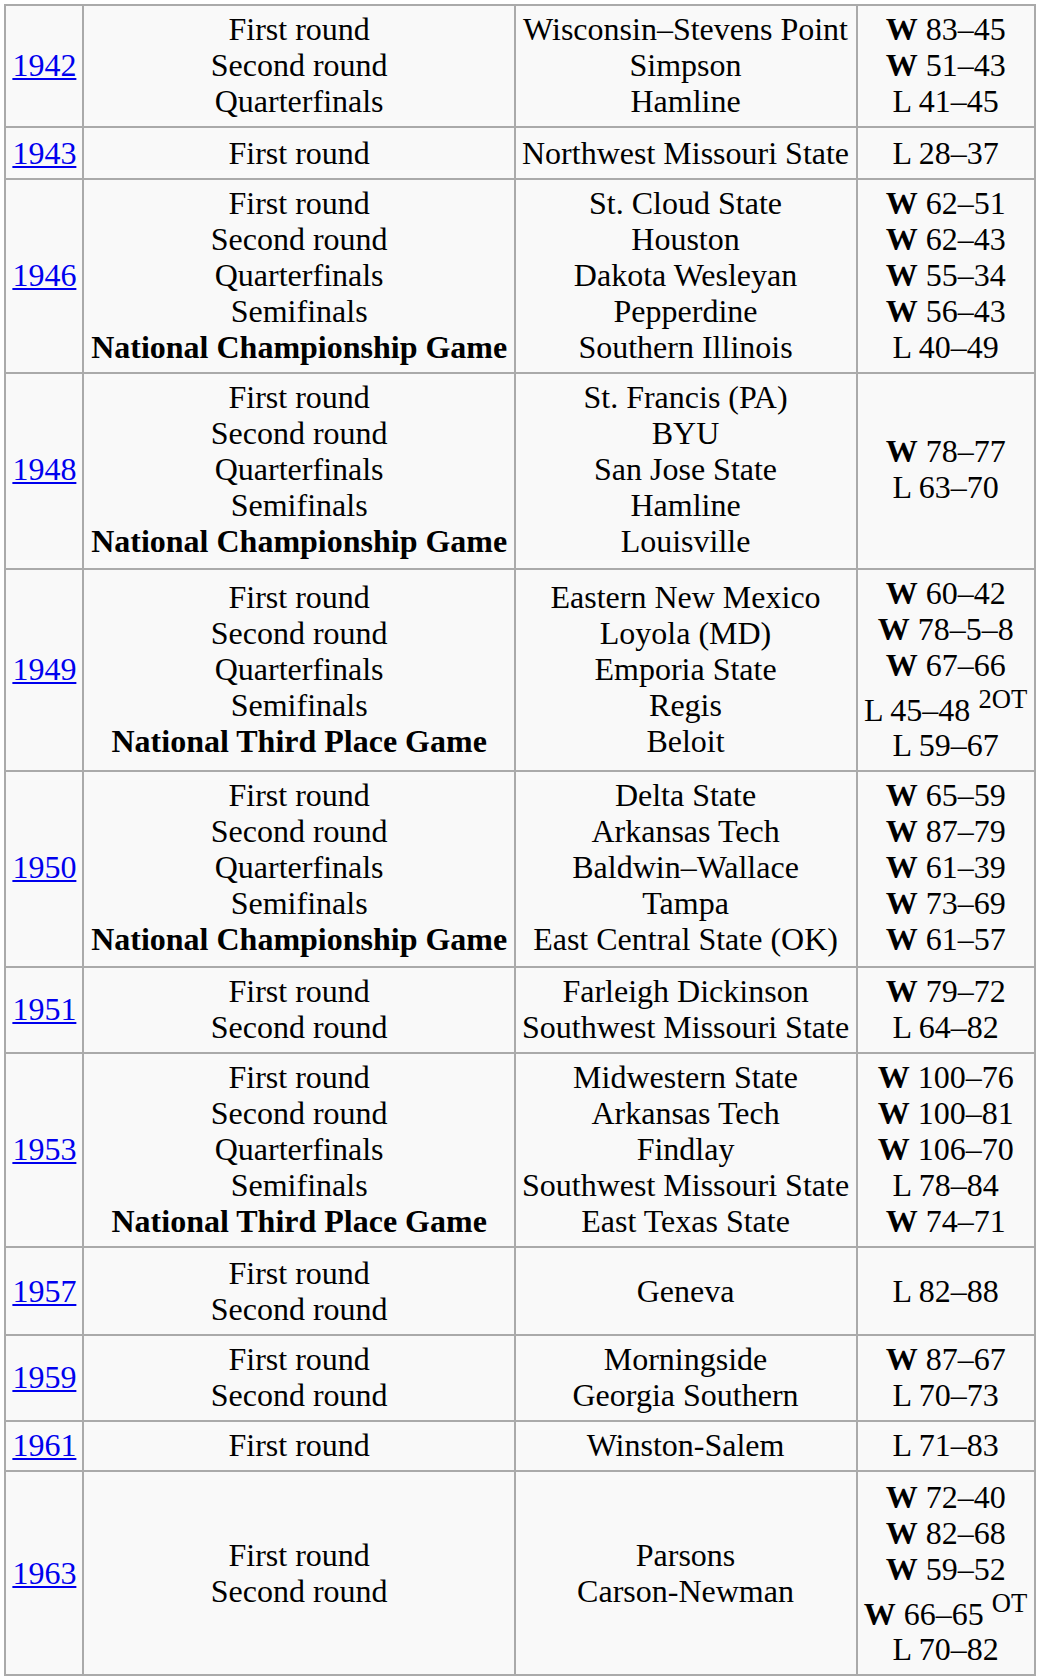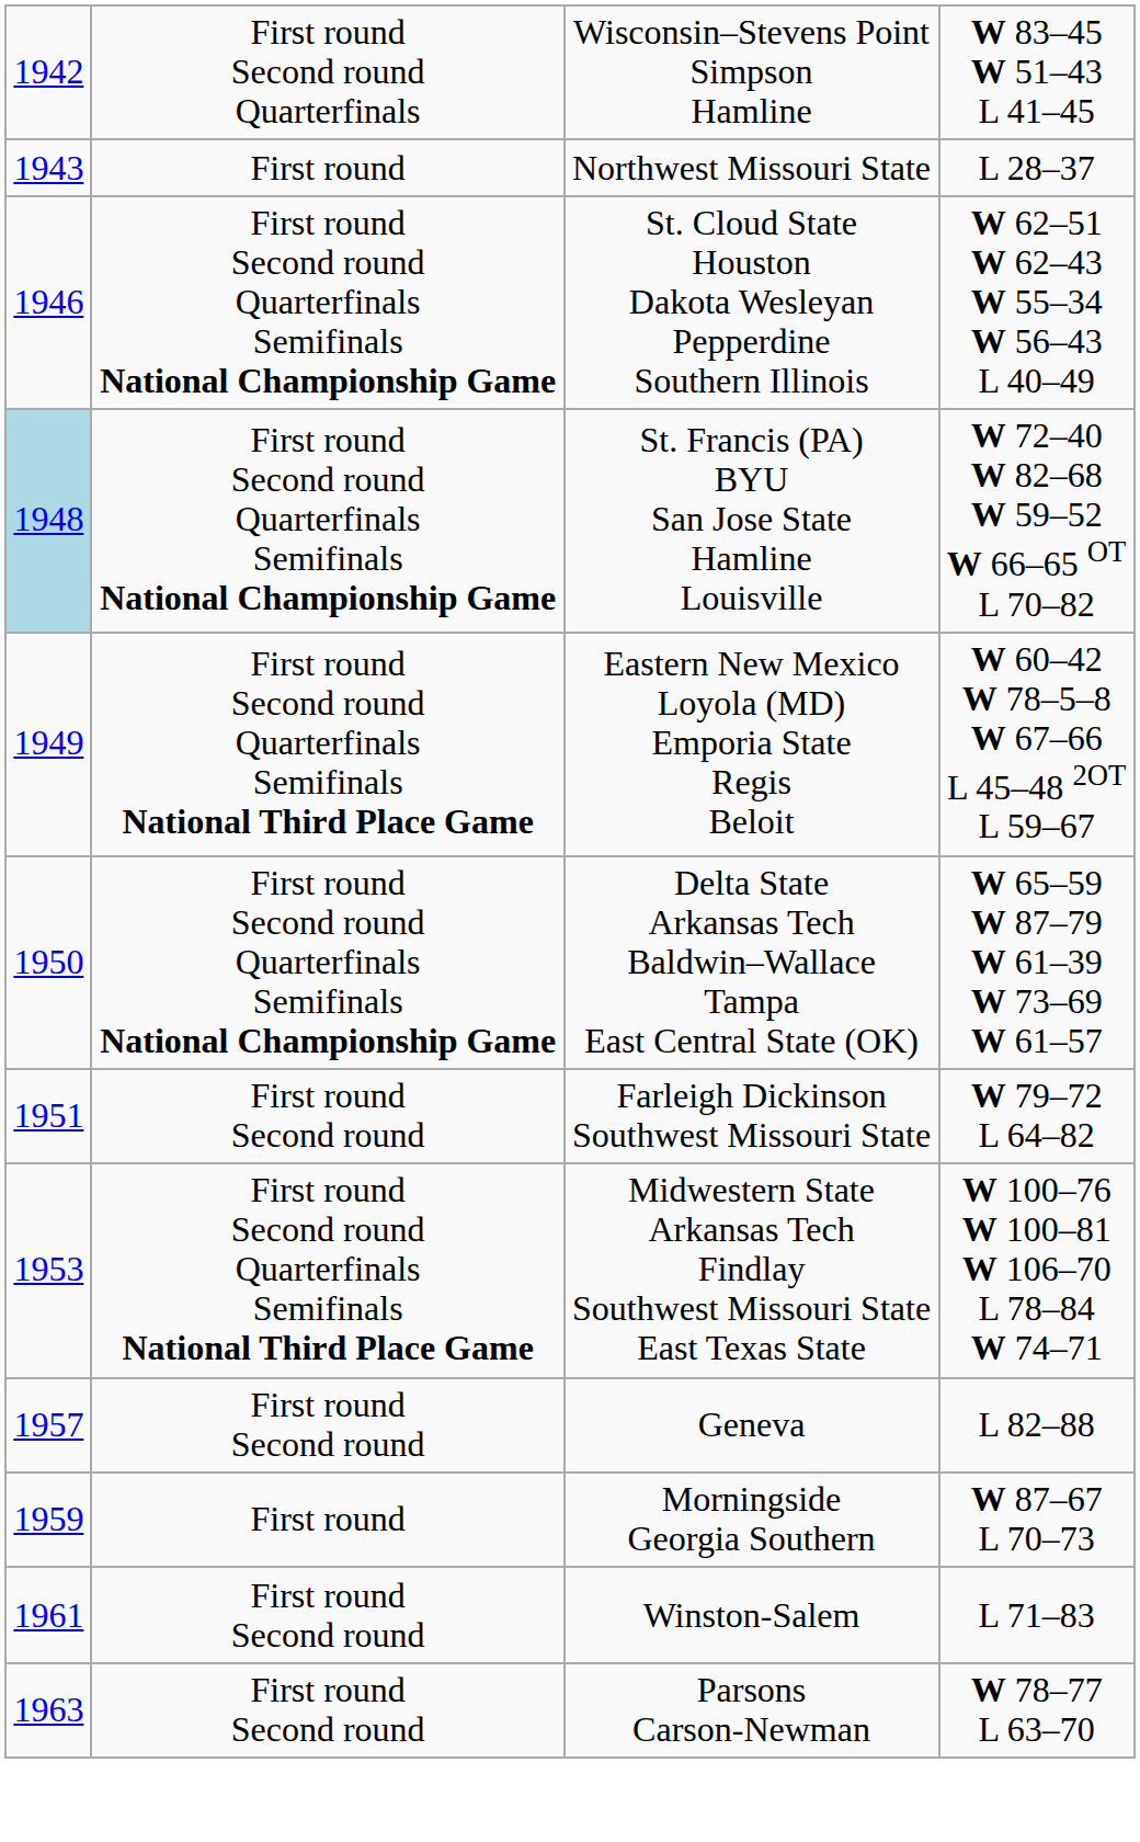St. Francis (PA) BYU San Jose State Hamline Louisville | column 1: no background -> lightblue background
St. Francis (PA) BYU San Jose State Hamline Louisville | column 4: W 78–77 L 63–70 -> W 72–40 W 82–68 W 59–52 W 66–65 OT L 70–82
Morningside Georgia Southern | column 2: First round Second round -> First round
Winston-Salem | column 2: First round -> First round Second round
Parsons Carson-Newman | column 4: W 72–40 W 82–68 W 59–52 W 66–65 OT L 70–82 -> W 78–77 L 63–70
